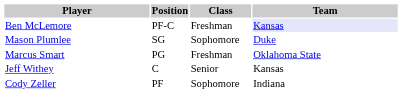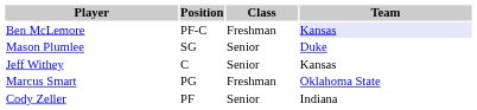Mason Plumlee | Class: Sophomore -> Senior
rows swapped: Marcus Smart <-> Jeff Withey
Cody Zeller | Class: Sophomore -> Senior
